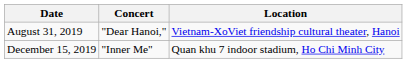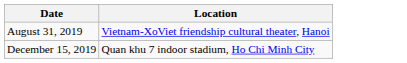- column: Concert | "Dear Hanoi," | "Inner Me"
